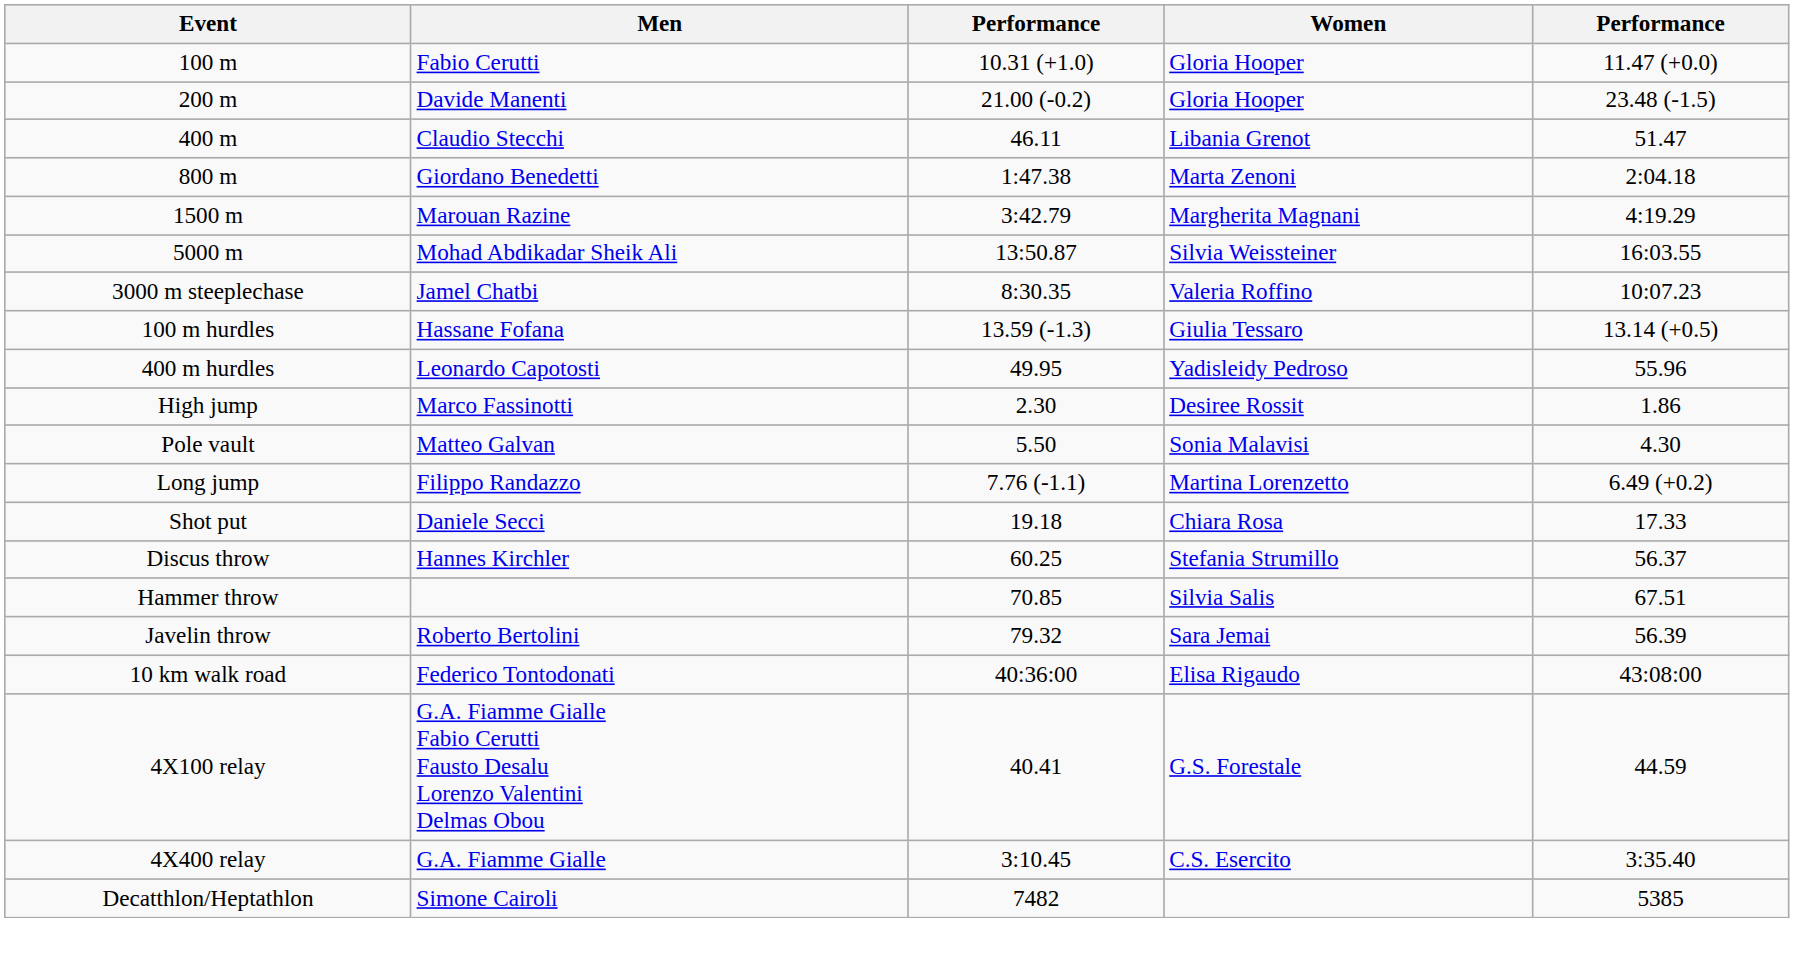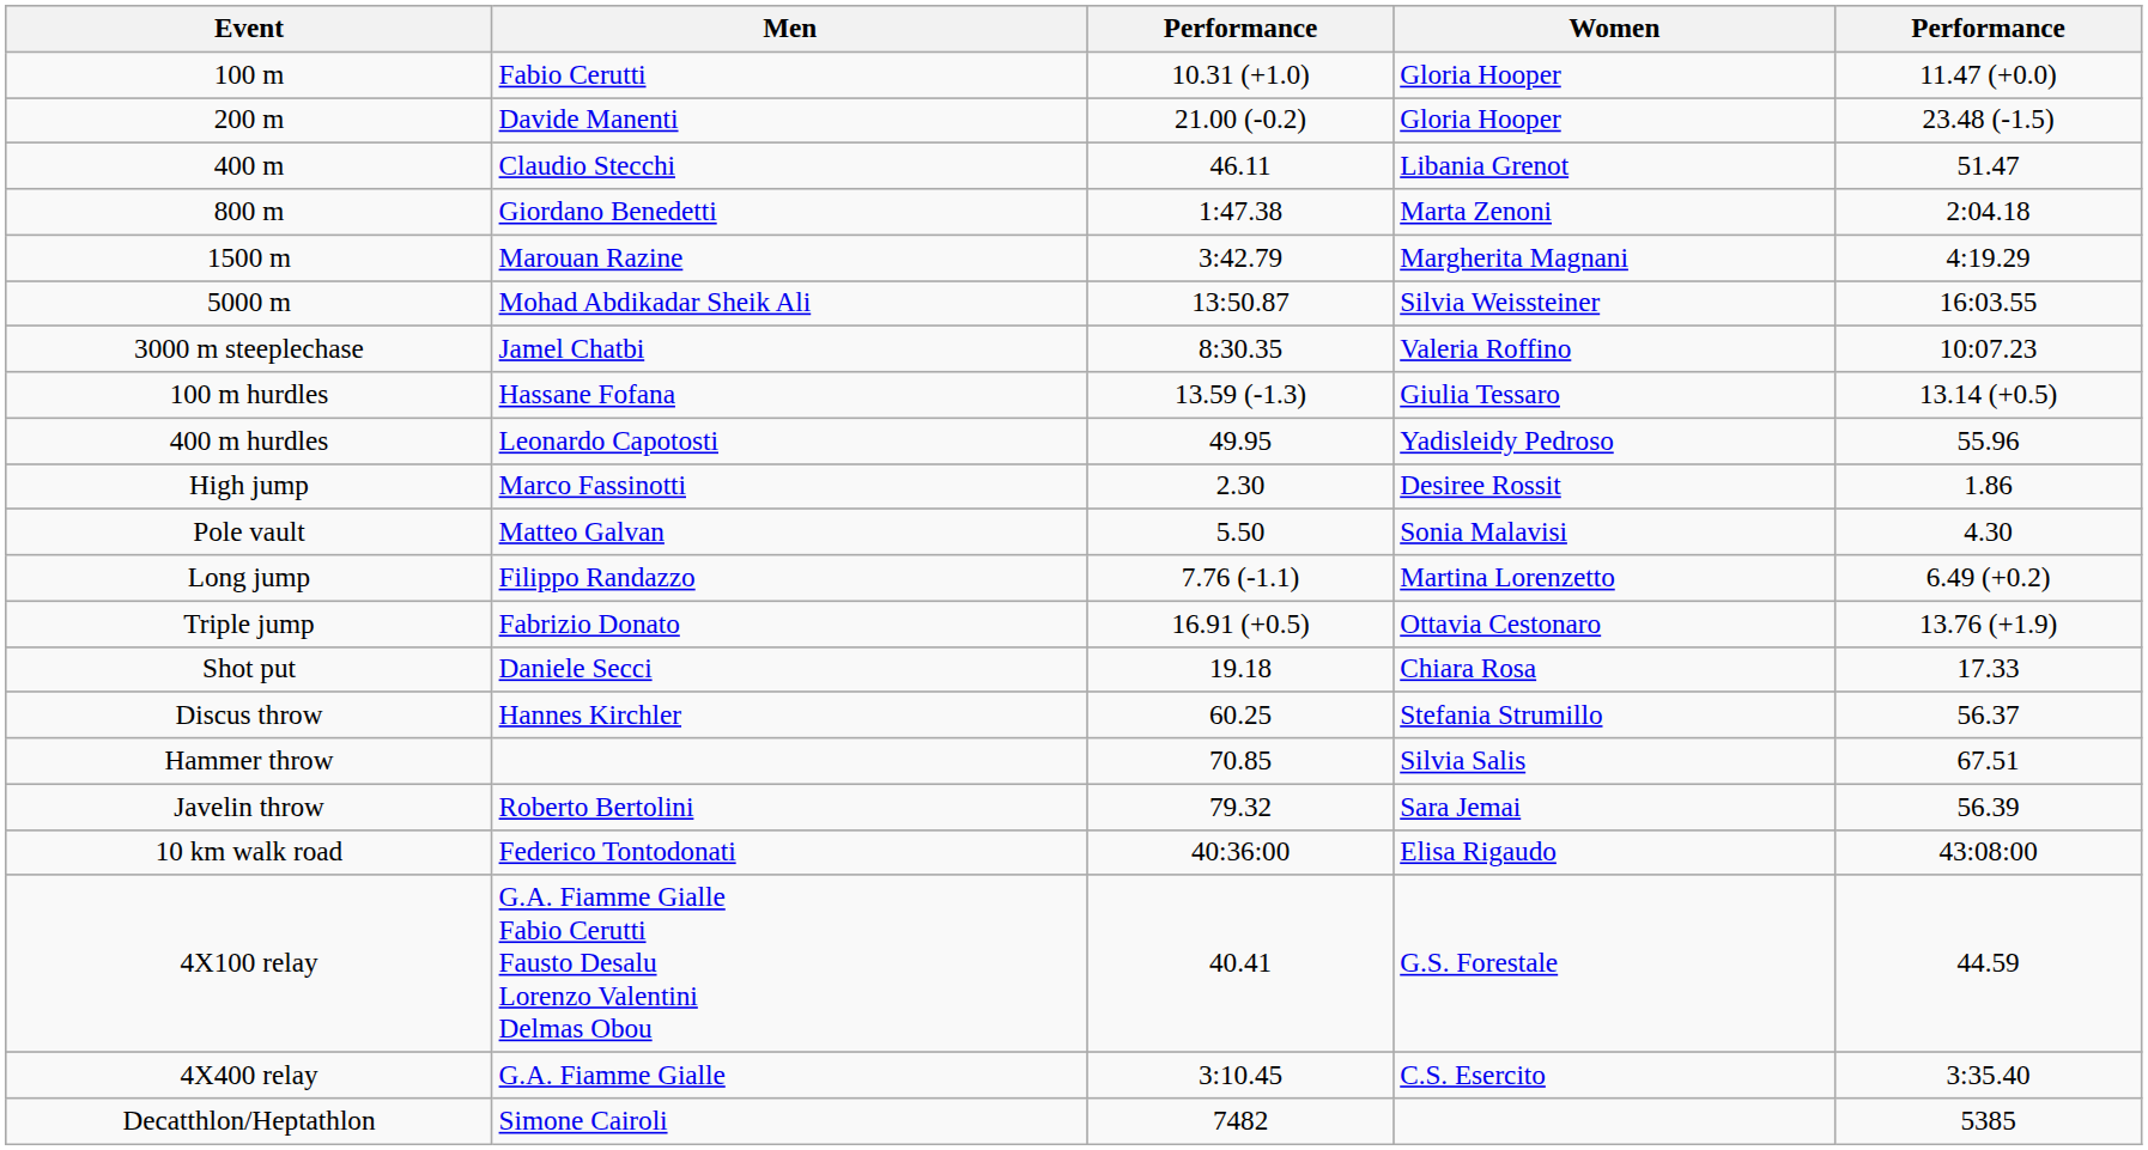+ row: Triple jump | Fabrizio Donato | 16.91 (+0.5) | Ottavia Cestonaro | 13.76 (+1.9)
